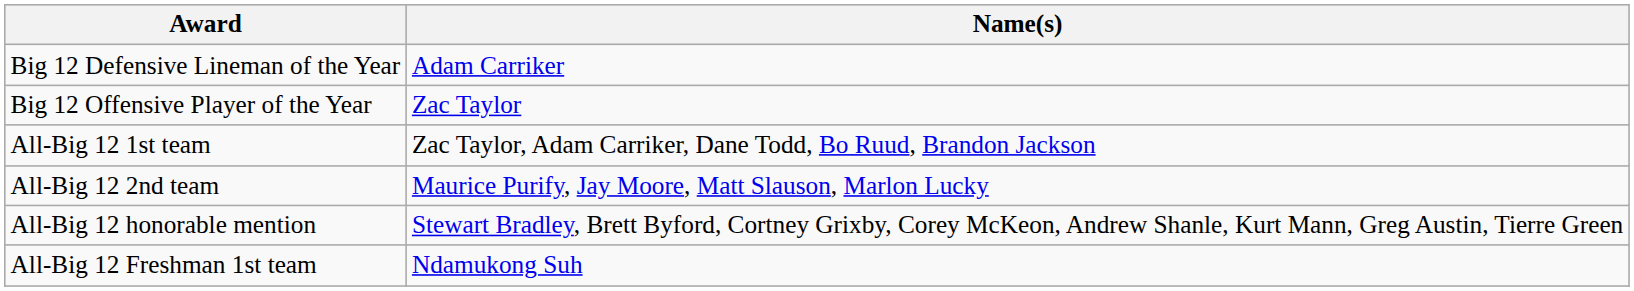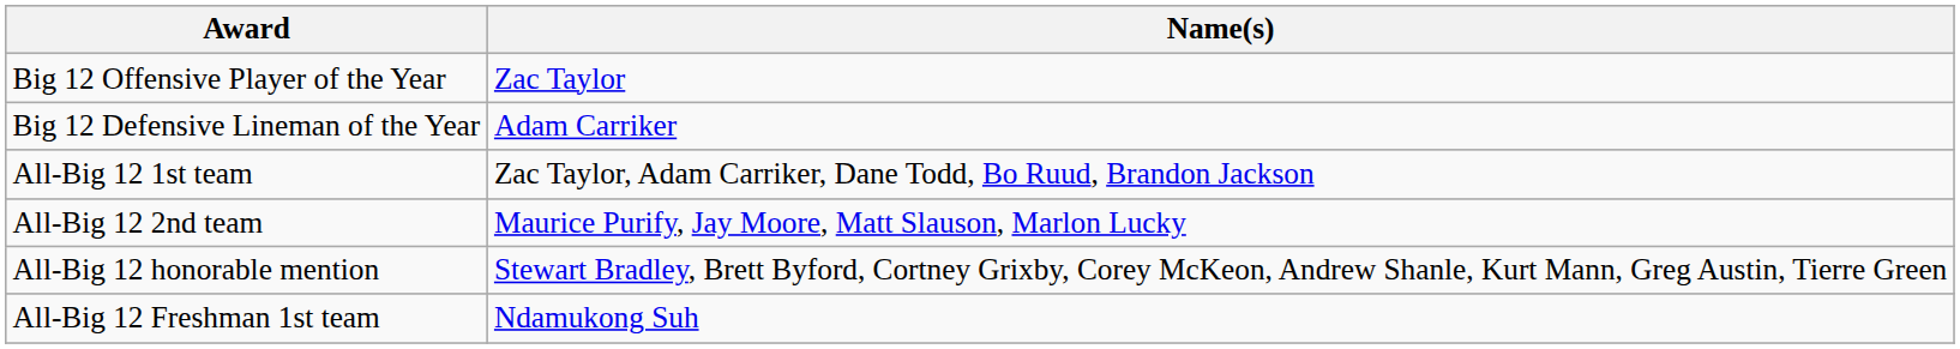rows swapped: Big 12 Offensive Player of the Year <-> Big 12 Defensive Lineman of the Year
